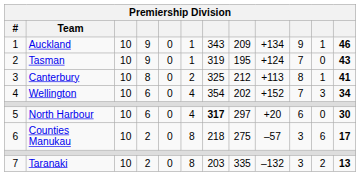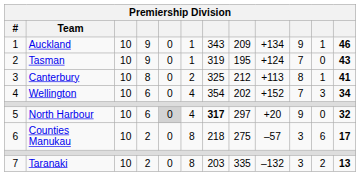5 | column 5: no background -> lightgrey background
5 | column 10: 6 -> 9
5 | column 12: 30 -> 32
